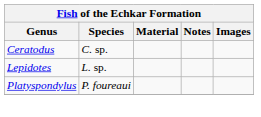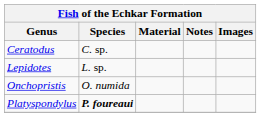+ row: Onchopristis | O. numida
Platyspondylus | Species: normal -> bold
